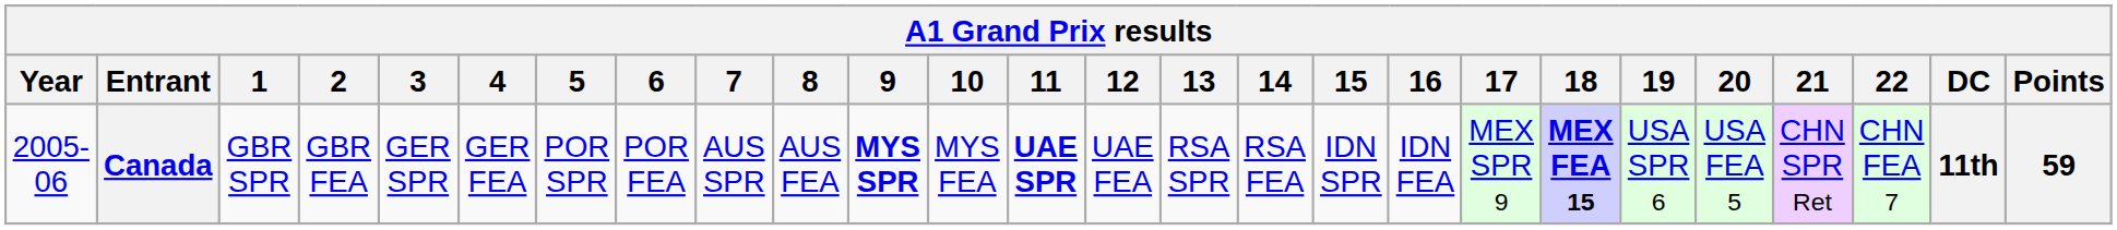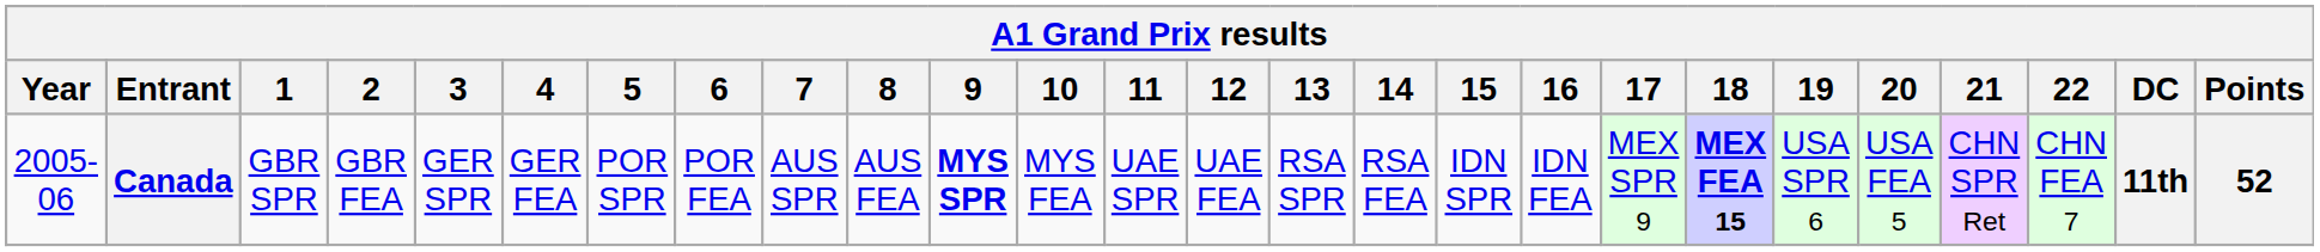Canada | 11: bold -> normal
Canada | Points: 59 -> 52
